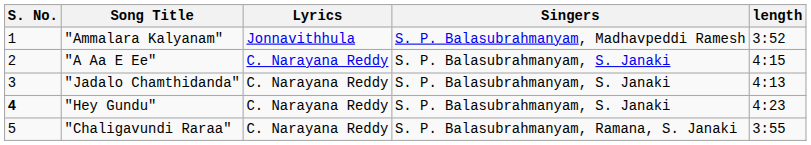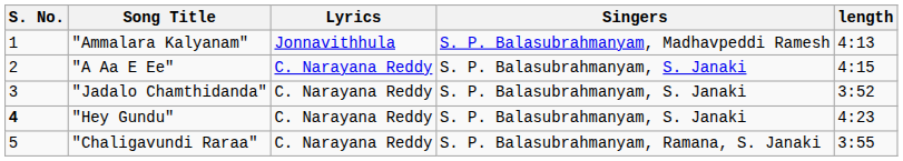"Ammalara Kalyanam" | length: 3:52 -> 4:13
"Jadalo Chamthidanda" | length: 4:13 -> 3:52
